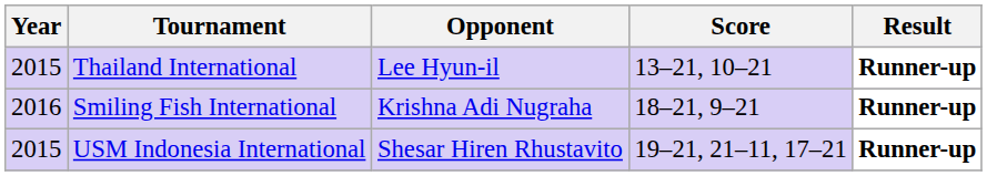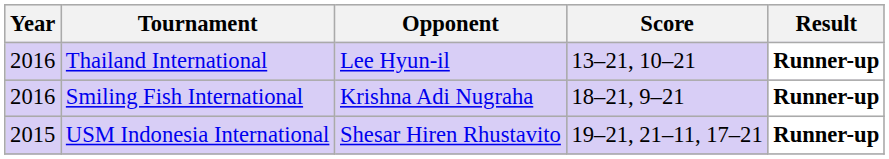Thailand International | Year: 2015 -> 2016
